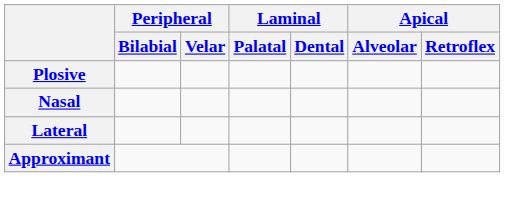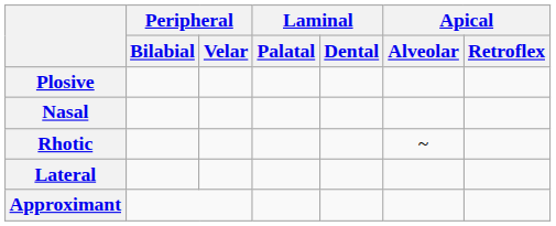+ row: Rhotic | ~
